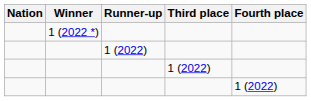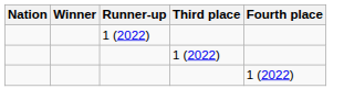- row: 1 (2022 *)
